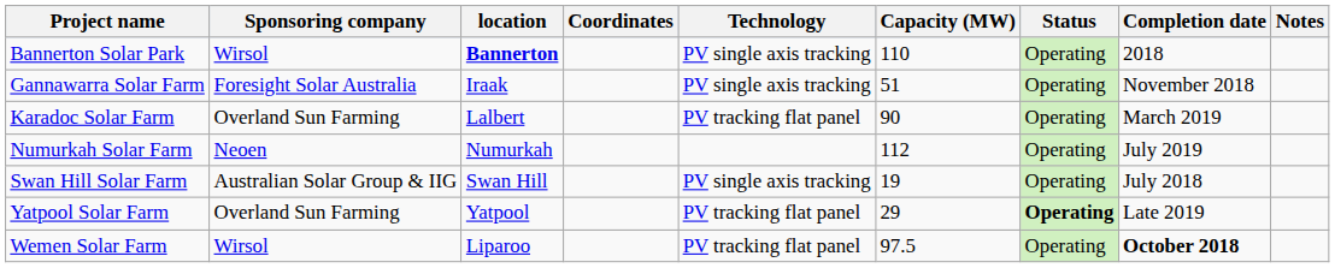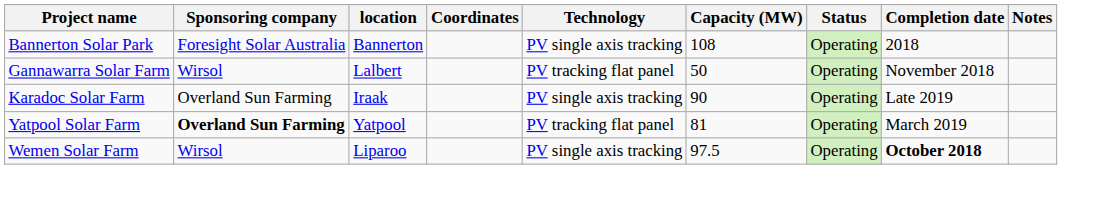Bannerton Solar Park | Sponsoring company: Wirsol -> Foresight Solar Australia
Bannerton Solar Park | location: bold -> normal
Bannerton Solar Park | Capacity (MW): 110 -> 108
Gannawarra Solar Farm | Sponsoring company: Foresight Solar Australia -> Wirsol
Gannawarra Solar Farm | location: Iraak -> Lalbert
Gannawarra Solar Farm | Technology: PV single axis tracking -> PV tracking flat panel
Gannawarra Solar Farm | Capacity (MW): 51 -> 50
Karadoc Solar Farm | location: Lalbert -> Iraak
Karadoc Solar Farm | Technology: PV tracking flat panel -> PV single axis tracking
Karadoc Solar Farm | Completion date: March 2019 -> Late 2019
- row: Numurkah Solar Farm | Neoen | Numurkah | 112 | Operating | July 2019
- row: Swan Hill Solar Farm | Australian Solar Group & IIG | Swan Hill | PV single axis tracking | 19 | Operating | July 2018
Yatpool Solar Farm | Sponsoring company: normal -> bold
Yatpool Solar Farm | Capacity (MW): 29 -> 81
Yatpool Solar Farm | Status: bold -> normal
Yatpool Solar Farm | Completion date: Late 2019 -> March 2019
Wemen Solar Farm | Technology: PV tracking flat panel -> PV single axis tracking
